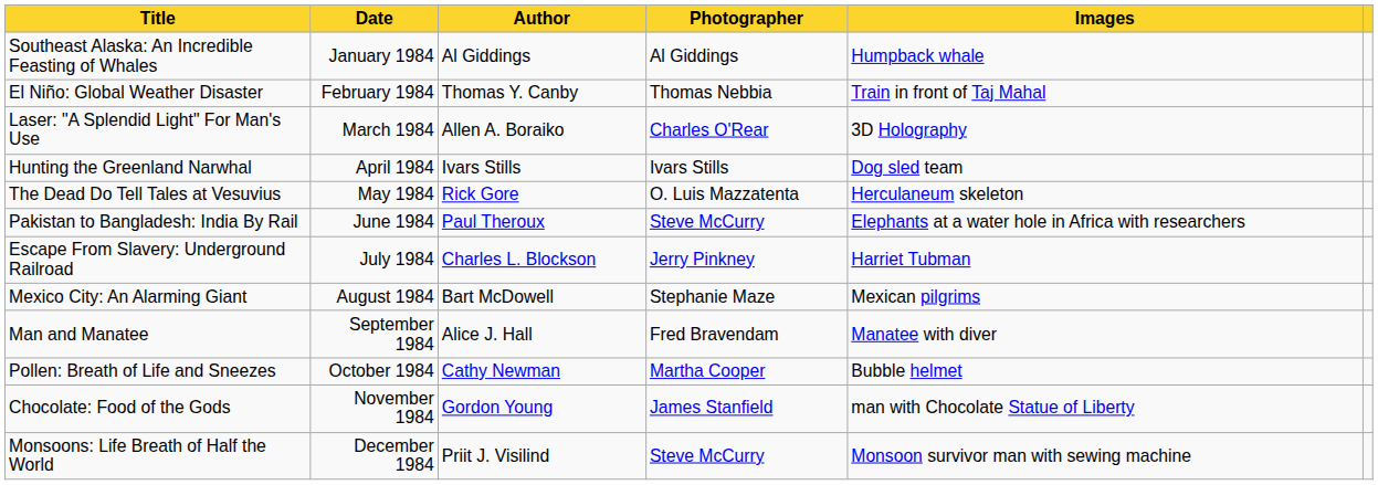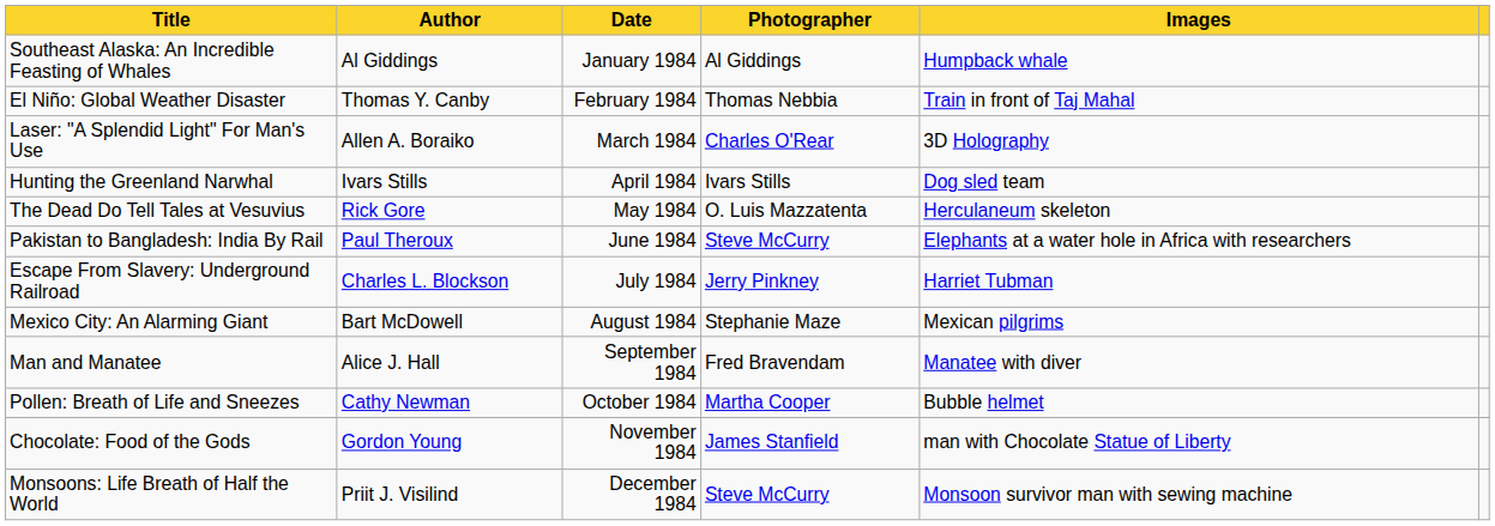columns swapped: Date <-> Author
